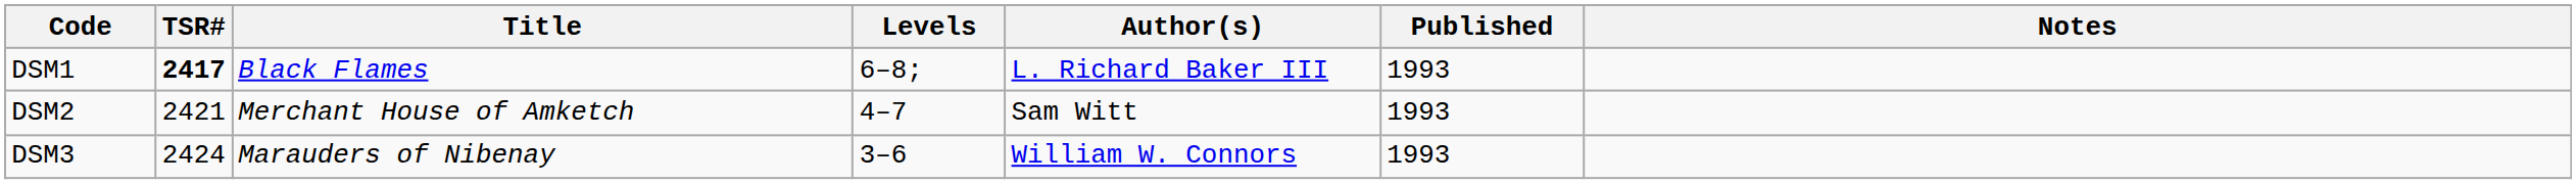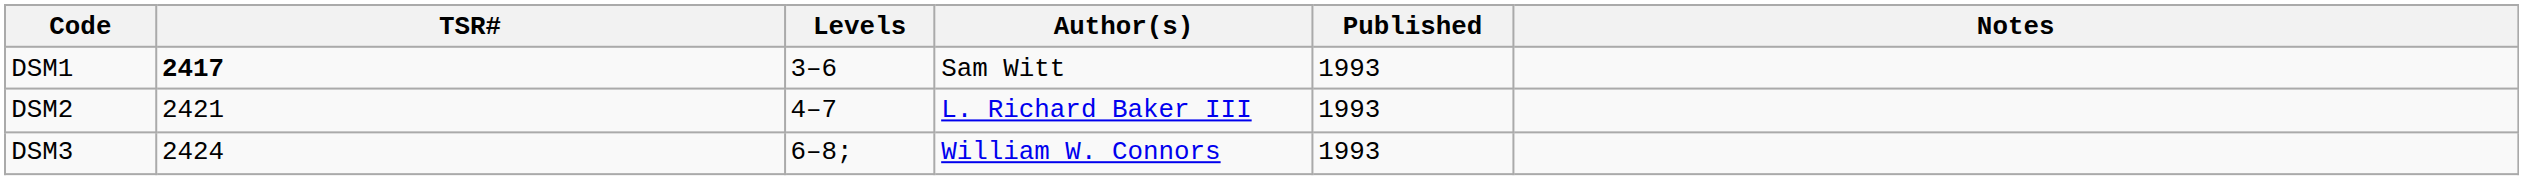- column: Title | Black Flames | Merchant House of Amketch | Marauders of Nibenay
DSM1 | Levels: 6–8; -> 3–6
DSM1 | Author(s): L. Richard Baker III -> Sam Witt
DSM2 | Author(s): Sam Witt -> L. Richard Baker III
DSM3 | Levels: 3–6 -> 6–8;
